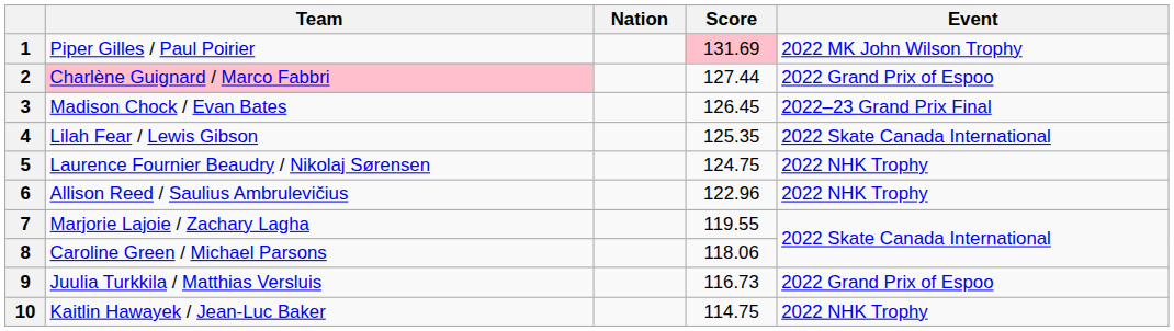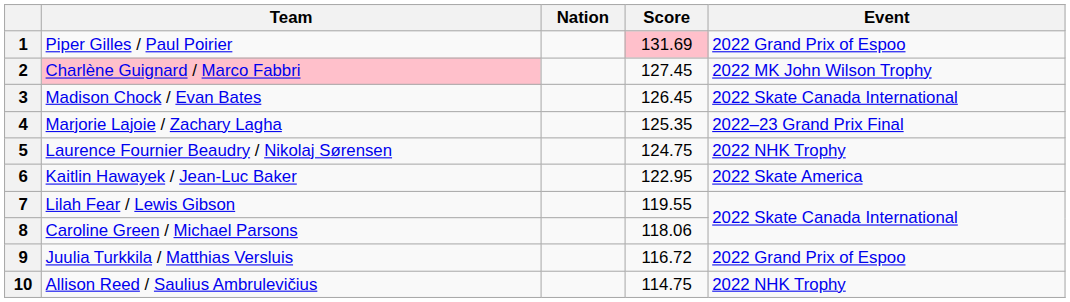1 | Event: 2022 MK John Wilson Trophy -> 2022 Grand Prix of Espoo
2 | Score: 127.44 -> 127.45
2 | Event: 2022 Grand Prix of Espoo -> 2022 MK John Wilson Trophy
3 | Event: 2022–23 Grand Prix Final -> 2022 Skate Canada International
4 | Team: Lilah Fear / Lewis Gibson -> Marjorie Lajoie / Zachary Lagha
4 | Event: 2022 Skate Canada International -> 2022–23 Grand Prix Final
6 | Team: Allison Reed / Saulius Ambrulevičius -> Kaitlin Hawayek / Jean-Luc Baker
6 | Score: 122.96 -> 122.95
6 | Event: 2022 NHK Trophy -> 2022 Skate America
7 | Team: Marjorie Lajoie / Zachary Lagha -> Lilah Fear / Lewis Gibson
9 | Score: 116.73 -> 116.72
10 | Team: Kaitlin Hawayek / Jean-Luc Baker -> Allison Reed / Saulius Ambrulevičius
